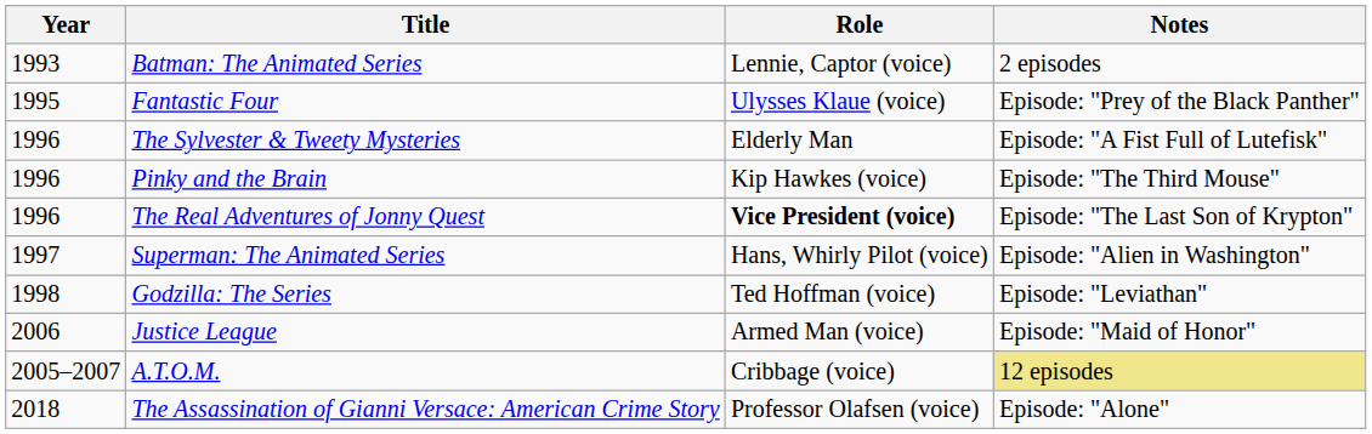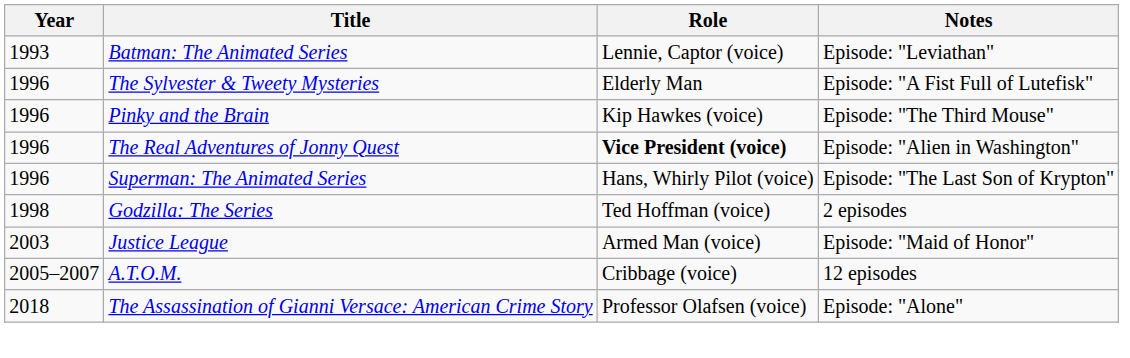Batman: The Animated Series | Notes: 2 episodes -> Episode: "Leviathan"
- row: 1995 | Fantastic Four | Ulysses Klaue (voice) | Episode: "Prey of the Black Panther"
The Real Adventures of Jonny Quest | Notes: Episode: "The Last Son of Krypton" -> Episode: "Alien in Washington"
Superman: The Animated Series | Year: 1997 -> 1996
Superman: The Animated Series | Notes: Episode: "Alien in Washington" -> Episode: "The Last Son of Krypton"
Godzilla: The Series | Notes: Episode: "Leviathan" -> 2 episodes
Justice League | Year: 2006 -> 2003
A.T.O.M. | Notes: khaki background -> no background
